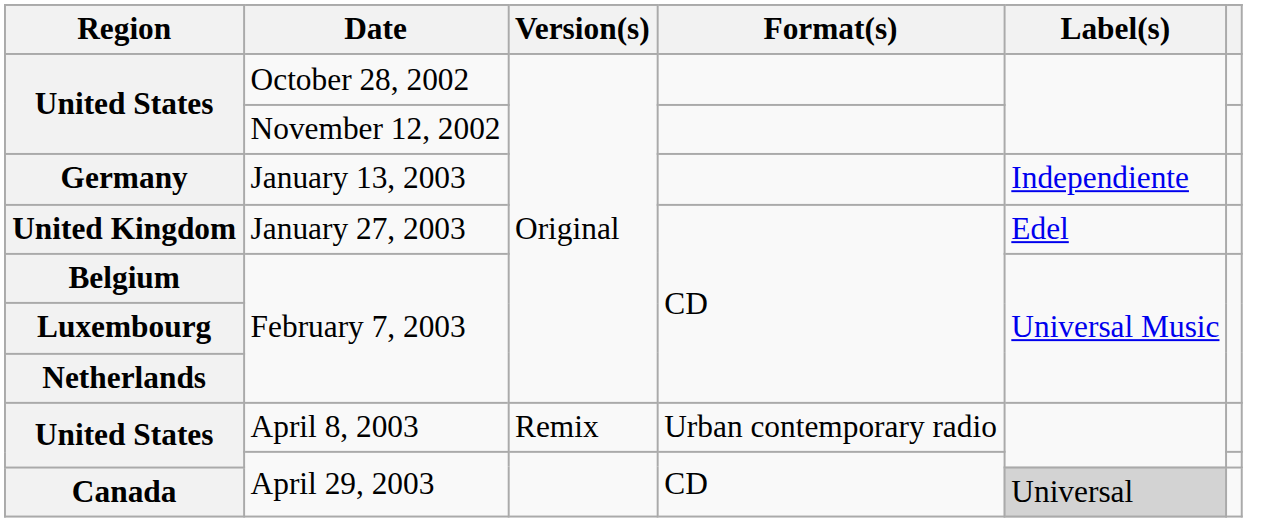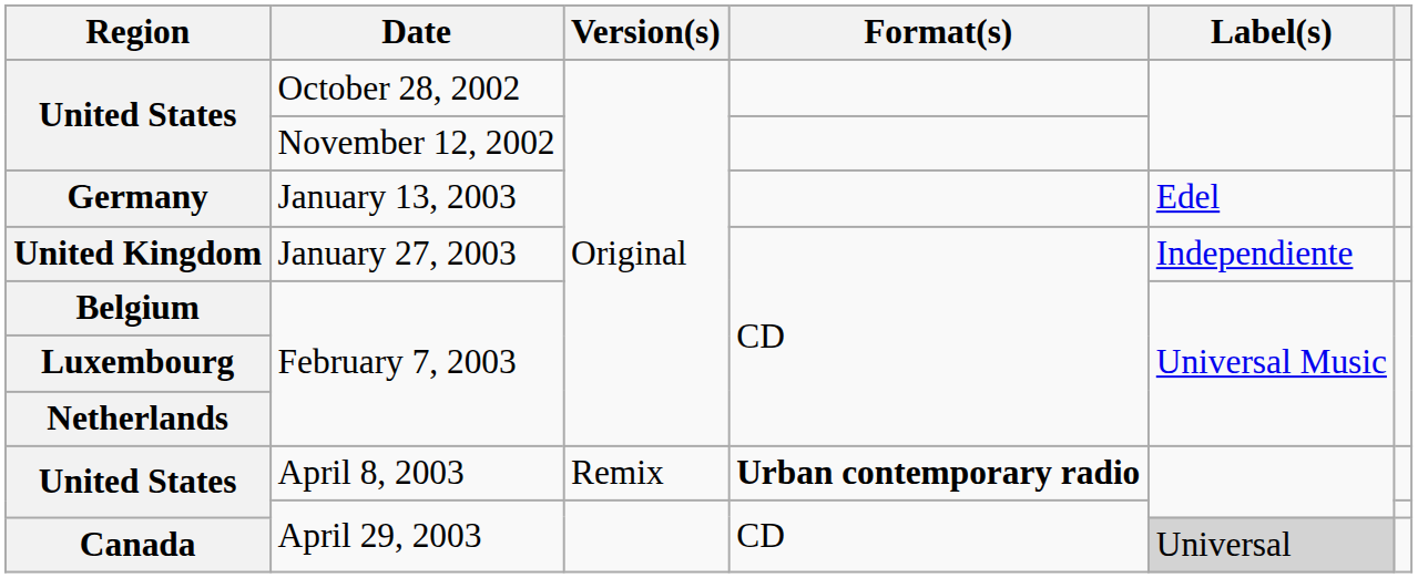January 13, 2003 | Label(s): Independiente -> Edel
January 27, 2003 | Label(s): Edel -> Independiente
April 8, 2003 | Format(s): normal -> bold
